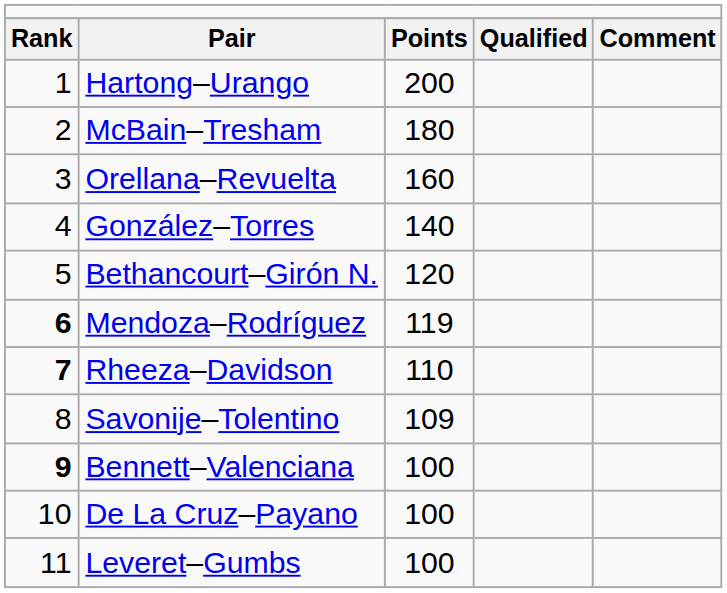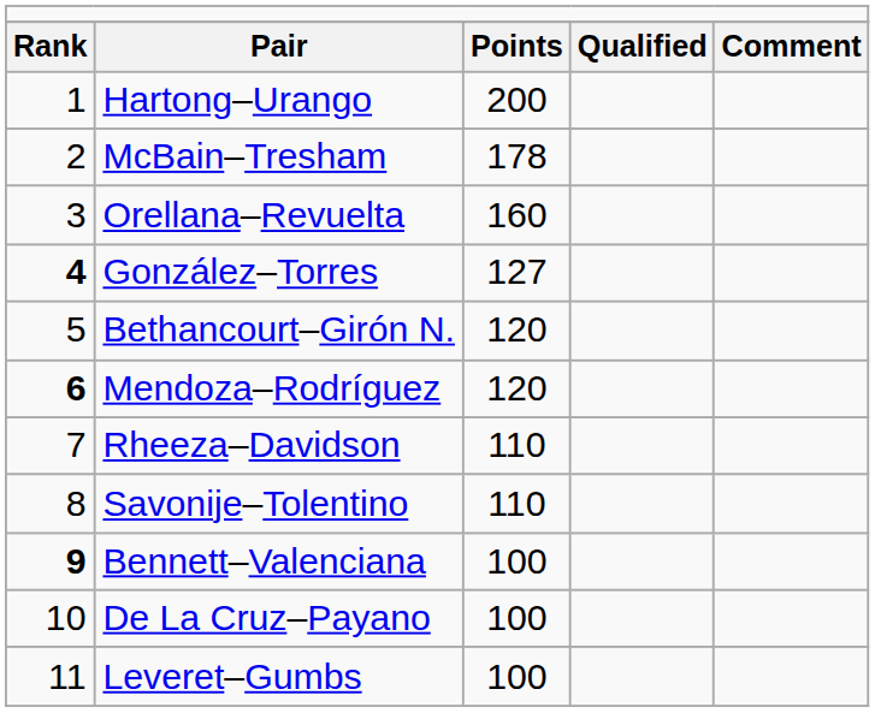McBain–Tresham | column 3: 180 -> 178
González–Torres | column 1: normal -> bold
González–Torres | column 3: 140 -> 127
Mendoza–Rodríguez | column 3: 119 -> 120
Rheeza–Davidson | column 1: bold -> normal
Savonije–Tolentino | column 3: 109 -> 110
